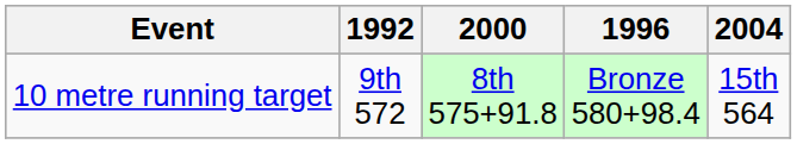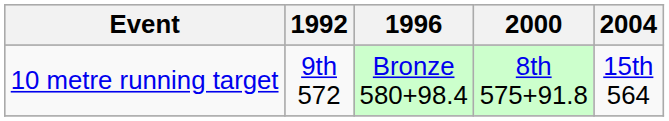columns swapped: 1996 <-> 2000
